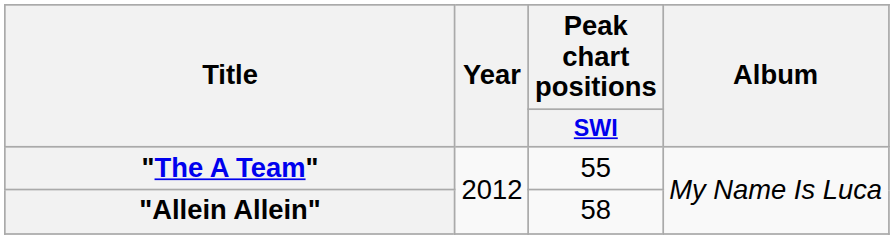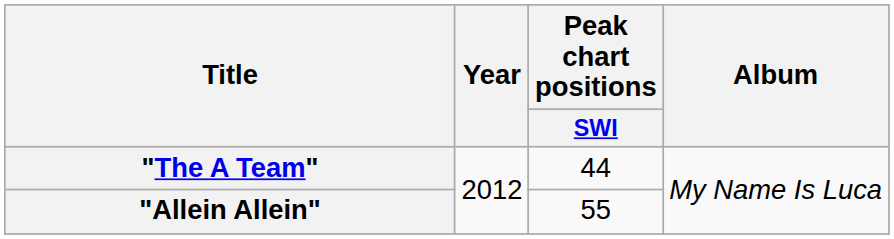"The A Team" | Peak chart positions / SWI: 55 -> 44
"Allein Allein" | Peak chart positions / SWI: 58 -> 55
